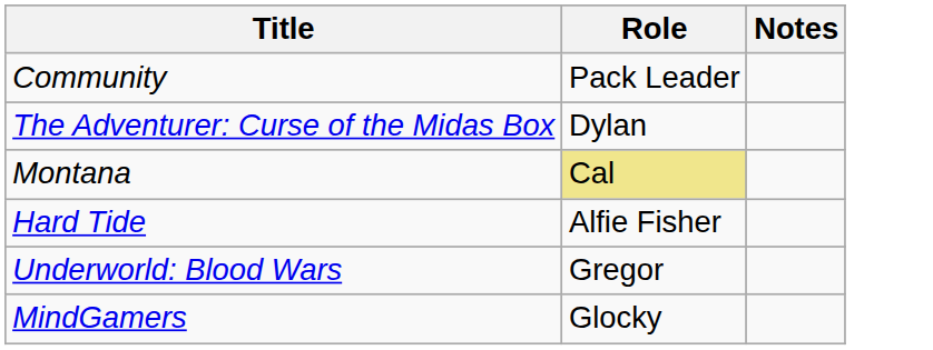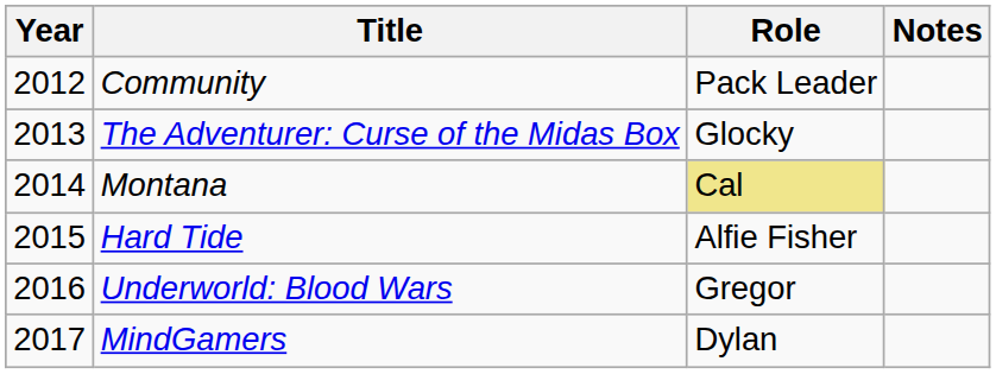+ column: Year | 2012 | 2013 | 2014 | 2015 | 2016 | 2017
The Adventurer: Curse of the Midas Box | Role: Dylan -> Glocky
MindGamers | Role: Glocky -> Dylan
